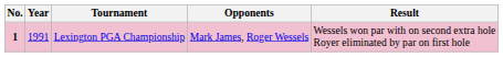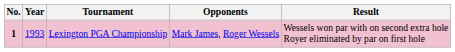Lexington PGA Championship | Year: 1991 -> 1993
